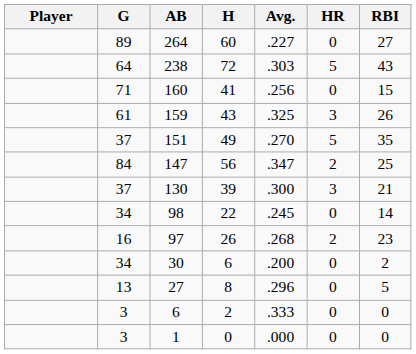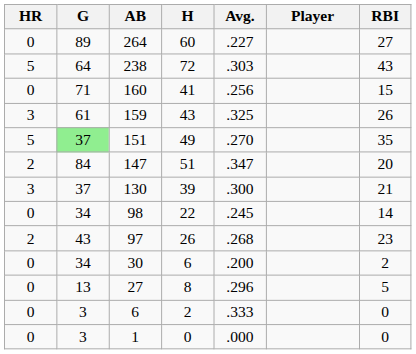columns swapped: Player <-> HR
151 | G: no background -> lightgreen background
147 | H: 56 -> 51
147 | RBI: 25 -> 20
97 | G: 16 -> 43
